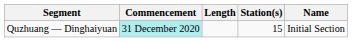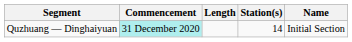Quzhuang — Dinghaiyuan | Station(s): 15 -> 14
